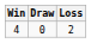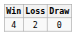columns swapped: Draw <-> Loss
